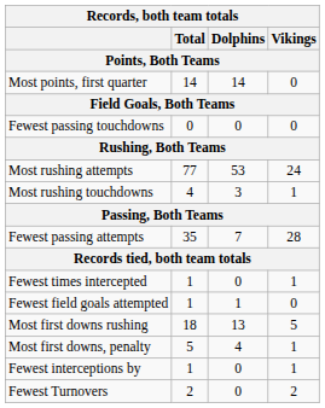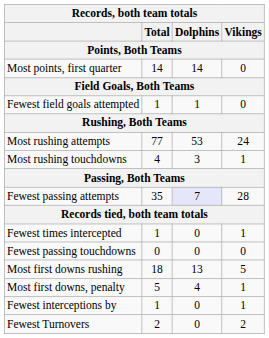rows swapped: Fewest field goals attempted <-> Fewest passing touchdowns
Fewest passing attempts | Dolphins: no background -> lavender background
